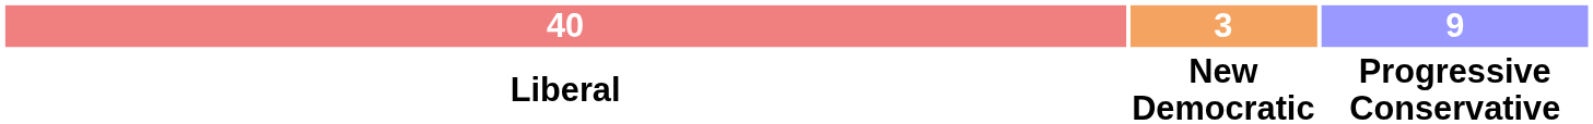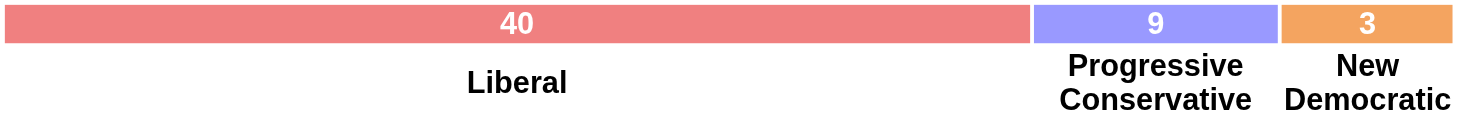columns swapped: 9 <-> 3
